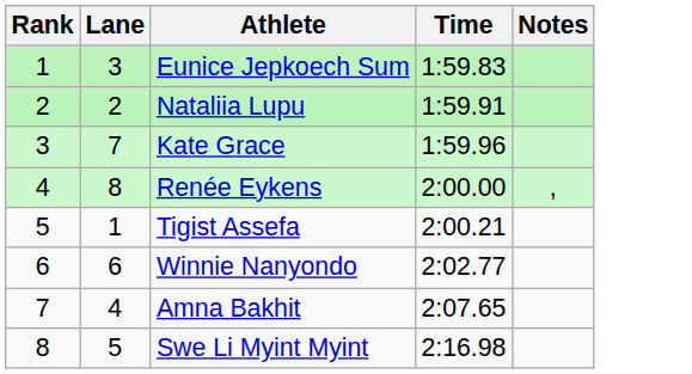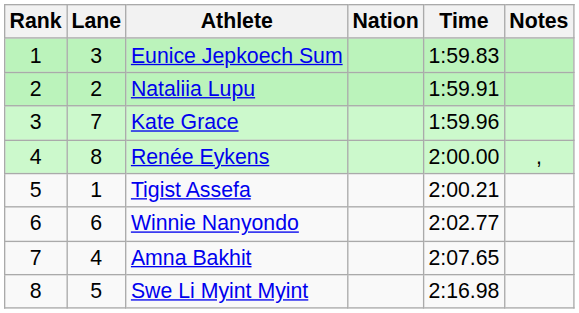+ column: Nation
